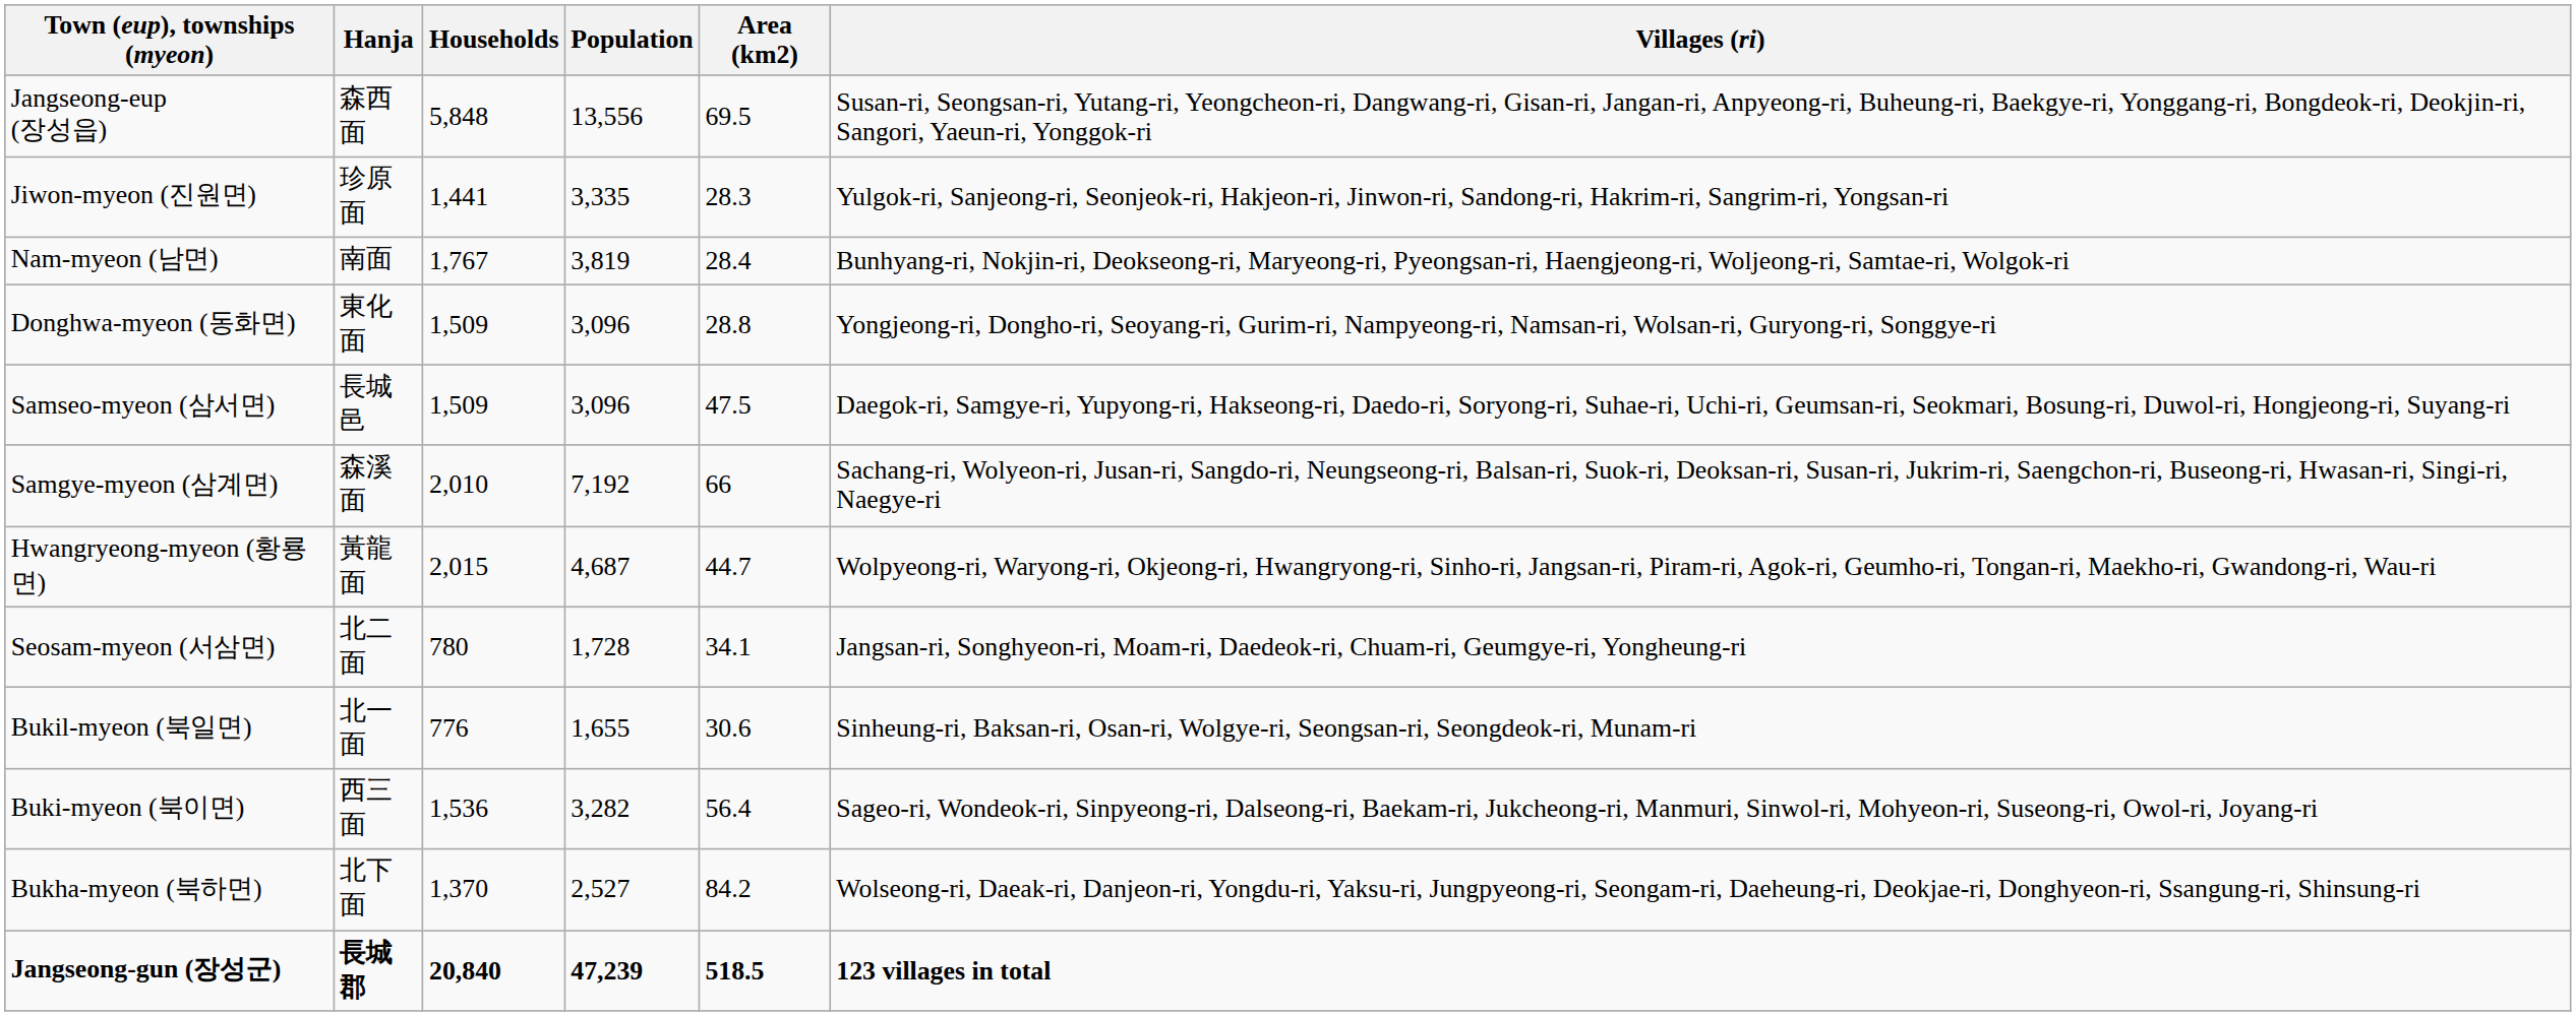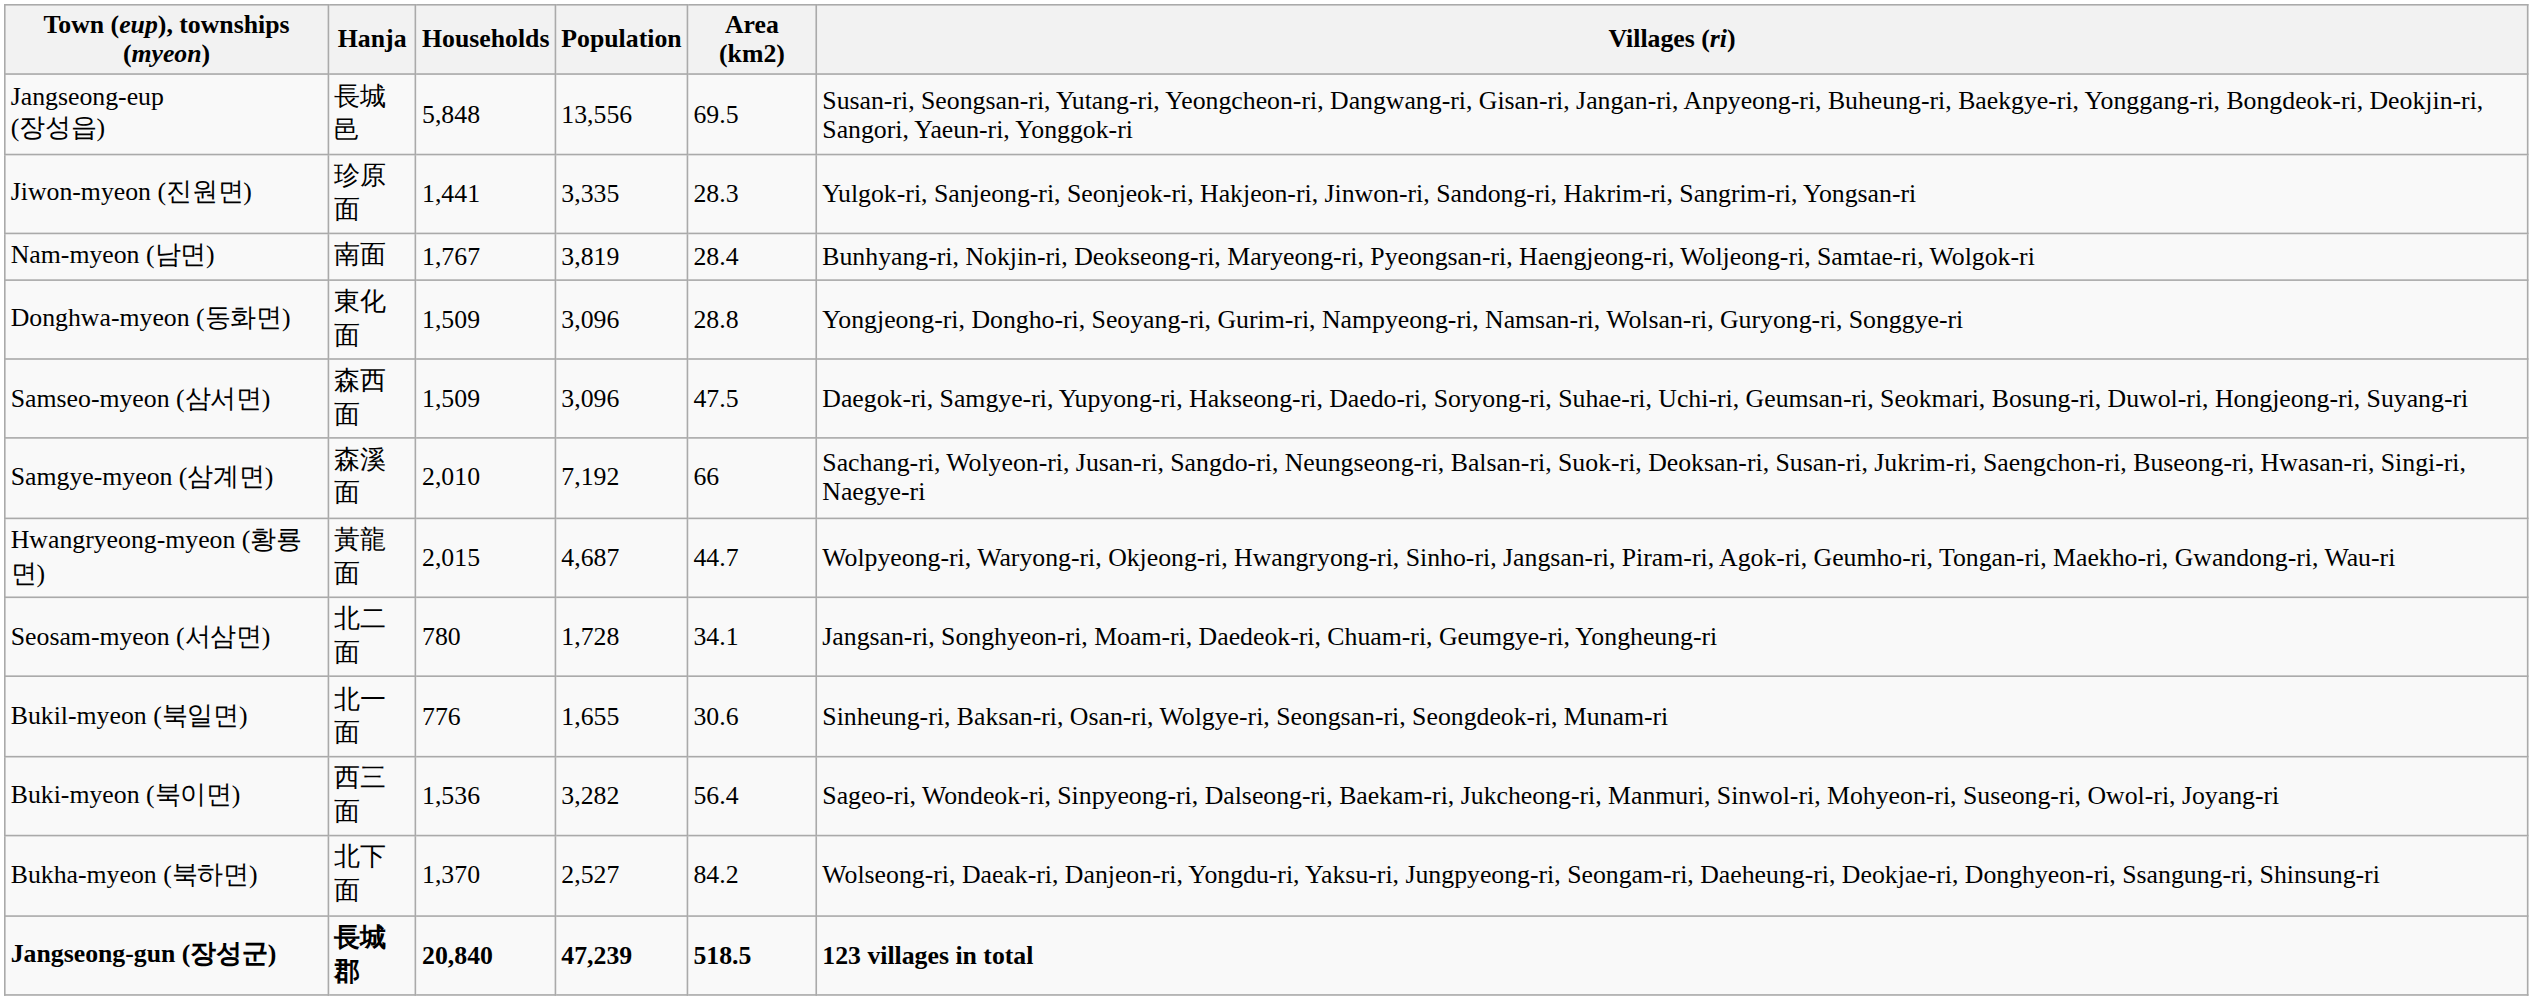Jangseong-eup (장성읍) | Hanja: 森西面 -> 長城邑
Samseo-myeon (삼서면) | Hanja: 長城邑 -> 森西面
